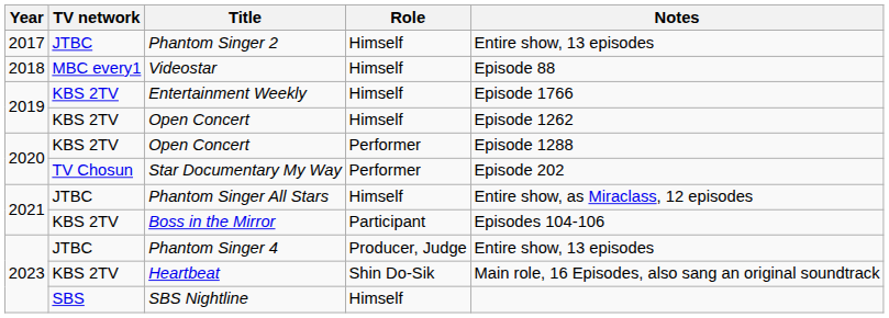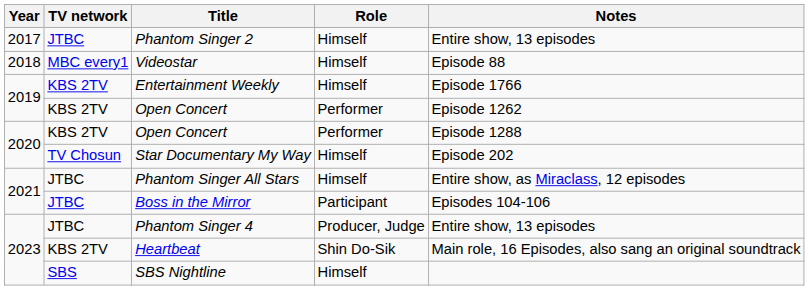2019 / Open Concert | Role: Himself -> Performer
Star Documentary My Way | Role: Performer -> Himself
Boss in the Mirror | TV network: KBS 2TV -> JTBC
